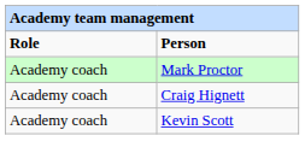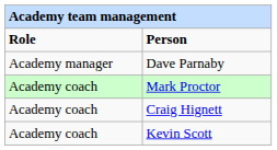+ row: Academy manager | Dave Parnaby
